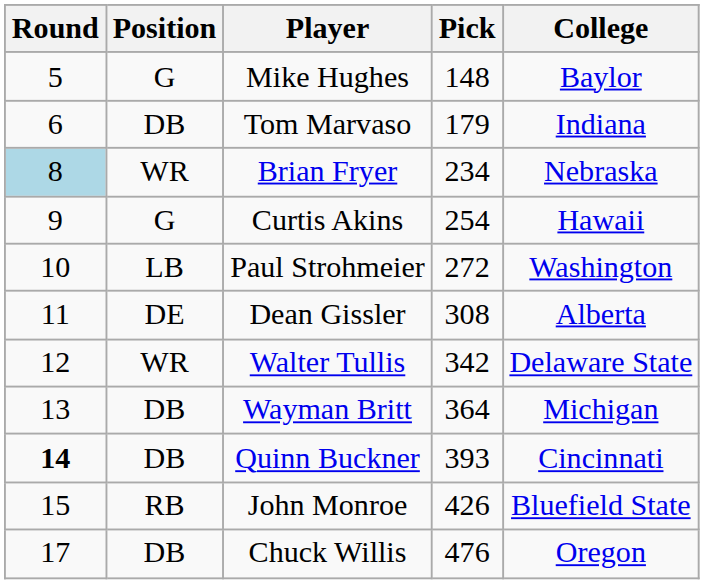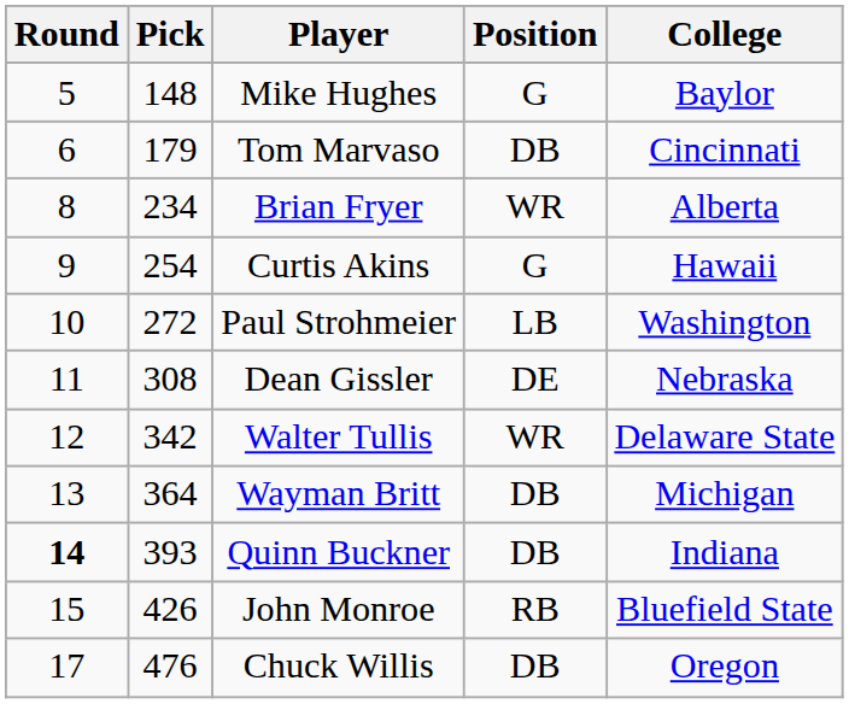columns swapped: Pick <-> Position
Tom Marvaso | College: Indiana -> Cincinnati
Brian Fryer | Round: lightblue background -> no background
Brian Fryer | College: Nebraska -> Alberta
Dean Gissler | College: Alberta -> Nebraska
Quinn Buckner | College: Cincinnati -> Indiana
